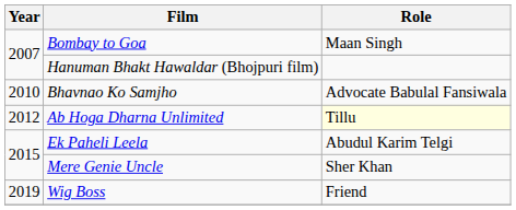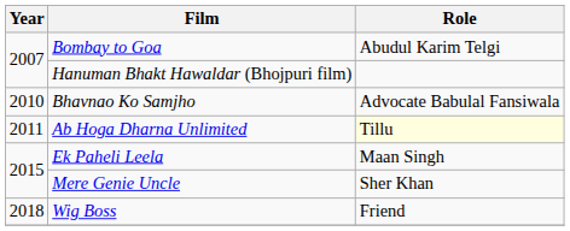Bombay to Goa | Role: Maan Singh -> Abudul Karim Telgi
Ab Hoga Dharna Unlimited | Year: 2012 -> 2011
Ek Paheli Leela | Role: Abudul Karim Telgi -> Maan Singh
Wig Boss | Year: 2019 -> 2018
